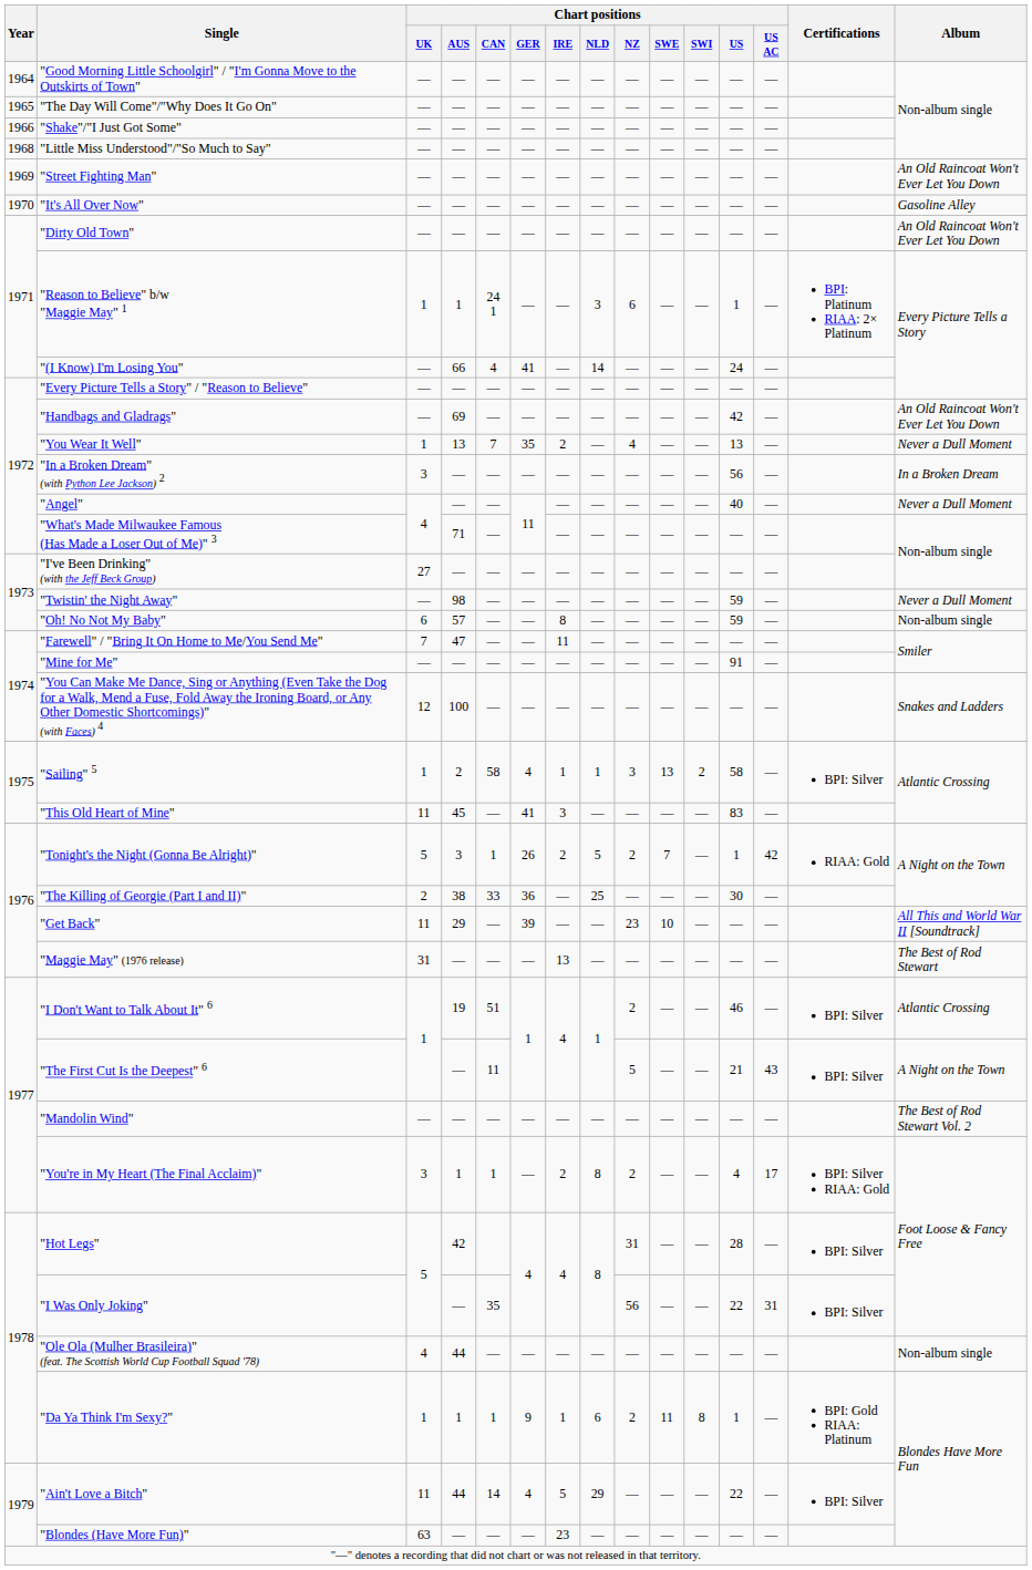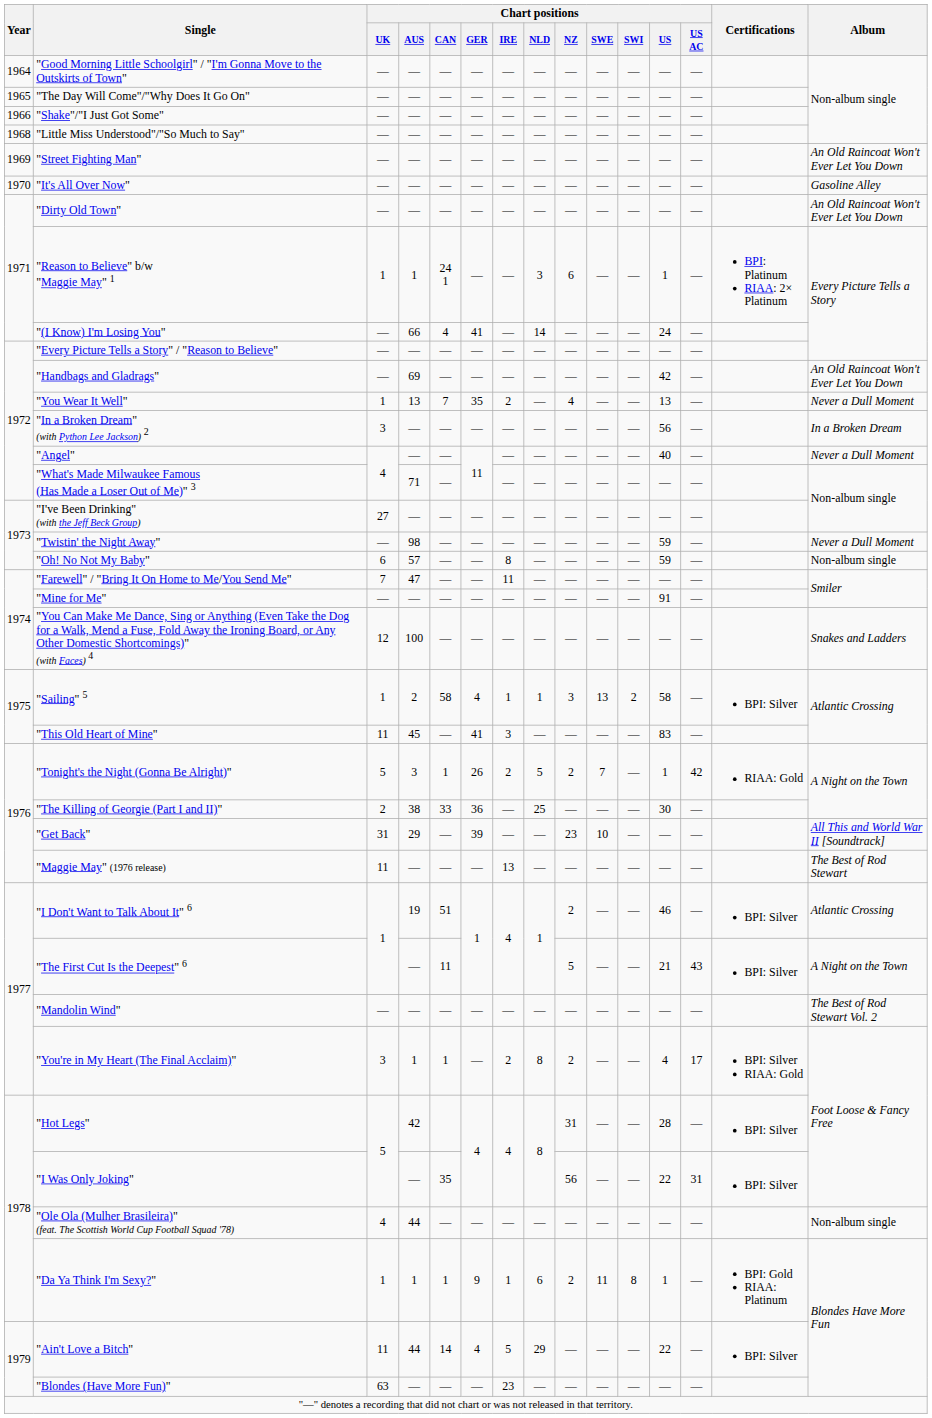"Get Back" | Chart positions / UK: 11 -> 31
"Maggie May" (1976 release) | Chart positions / UK: 31 -> 11
